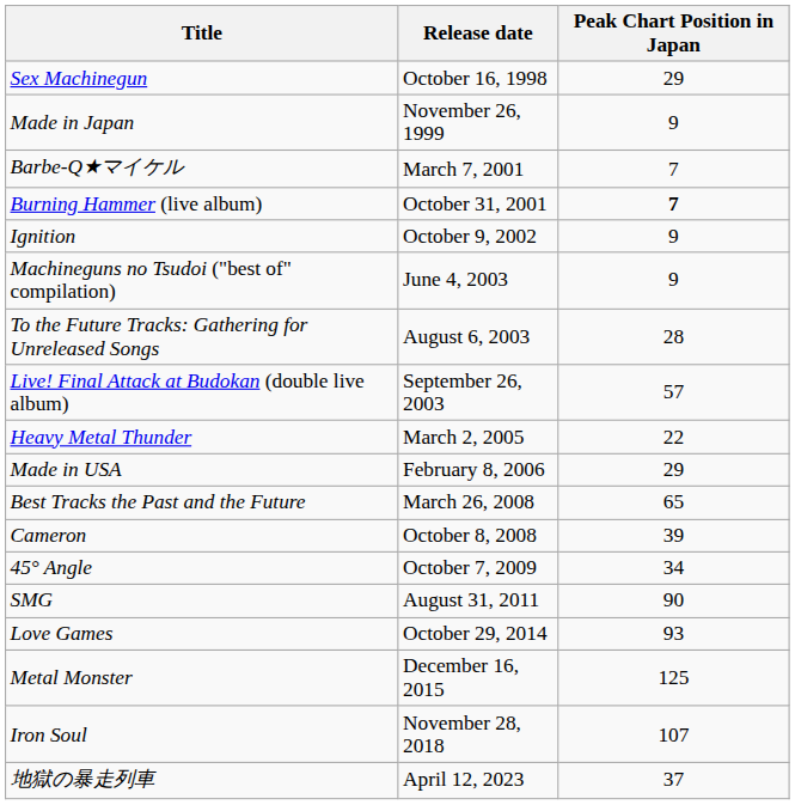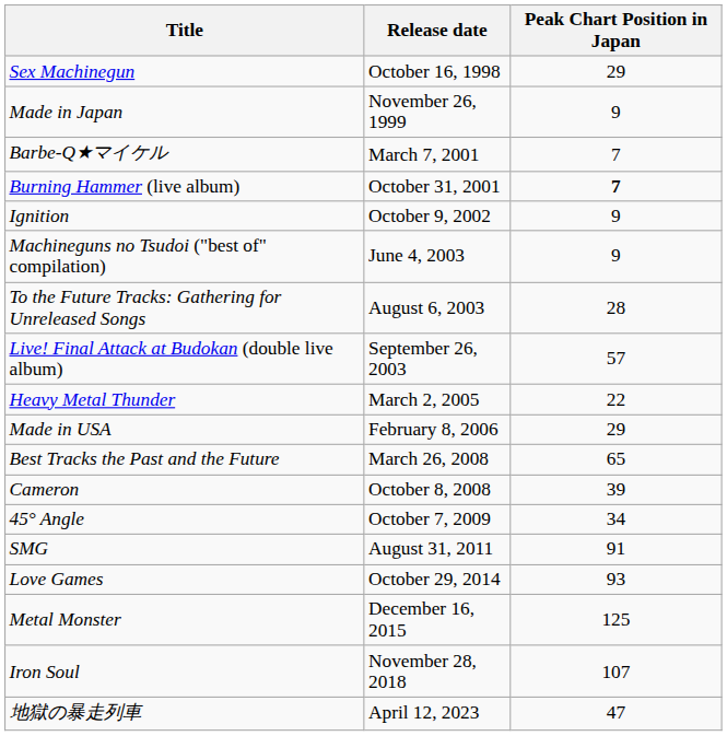SMG | Peak Chart Position in Japan: 90 -> 91
地獄の暴走列車 | Peak Chart Position in Japan: 37 -> 47
